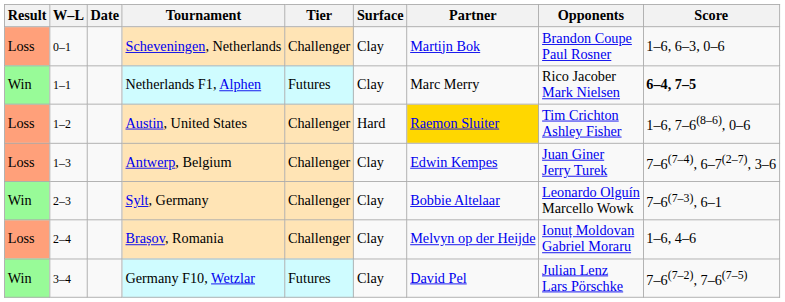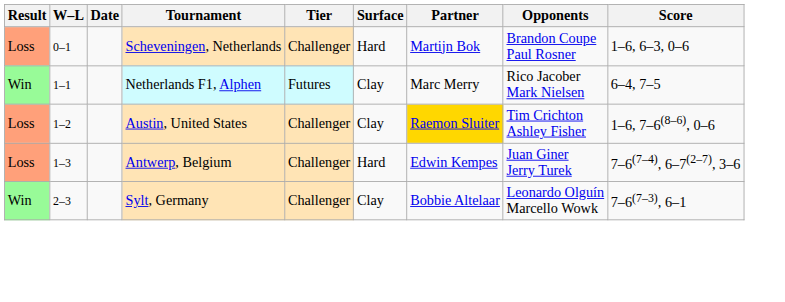Scheveningen, Netherlands | Surface: Clay -> Hard
Netherlands F1, Alphen | Score: bold -> normal
Austin, United States | Surface: Hard -> Clay
Antwerp, Belgium | Surface: Clay -> Hard
- row: Loss | 2–4 | Brașov, Romania | Challenger | Clay | Melvyn op der Heijde | Ionuț Moldovan Gabriel Moraru | 1–6, 4–6
- row: Win | 3–4 | Germany F10, Wetzlar | Futures | Clay | David Pel | Julian Lenz Lars Pörschke | 7–6(7–2), 7–6(7–5)
